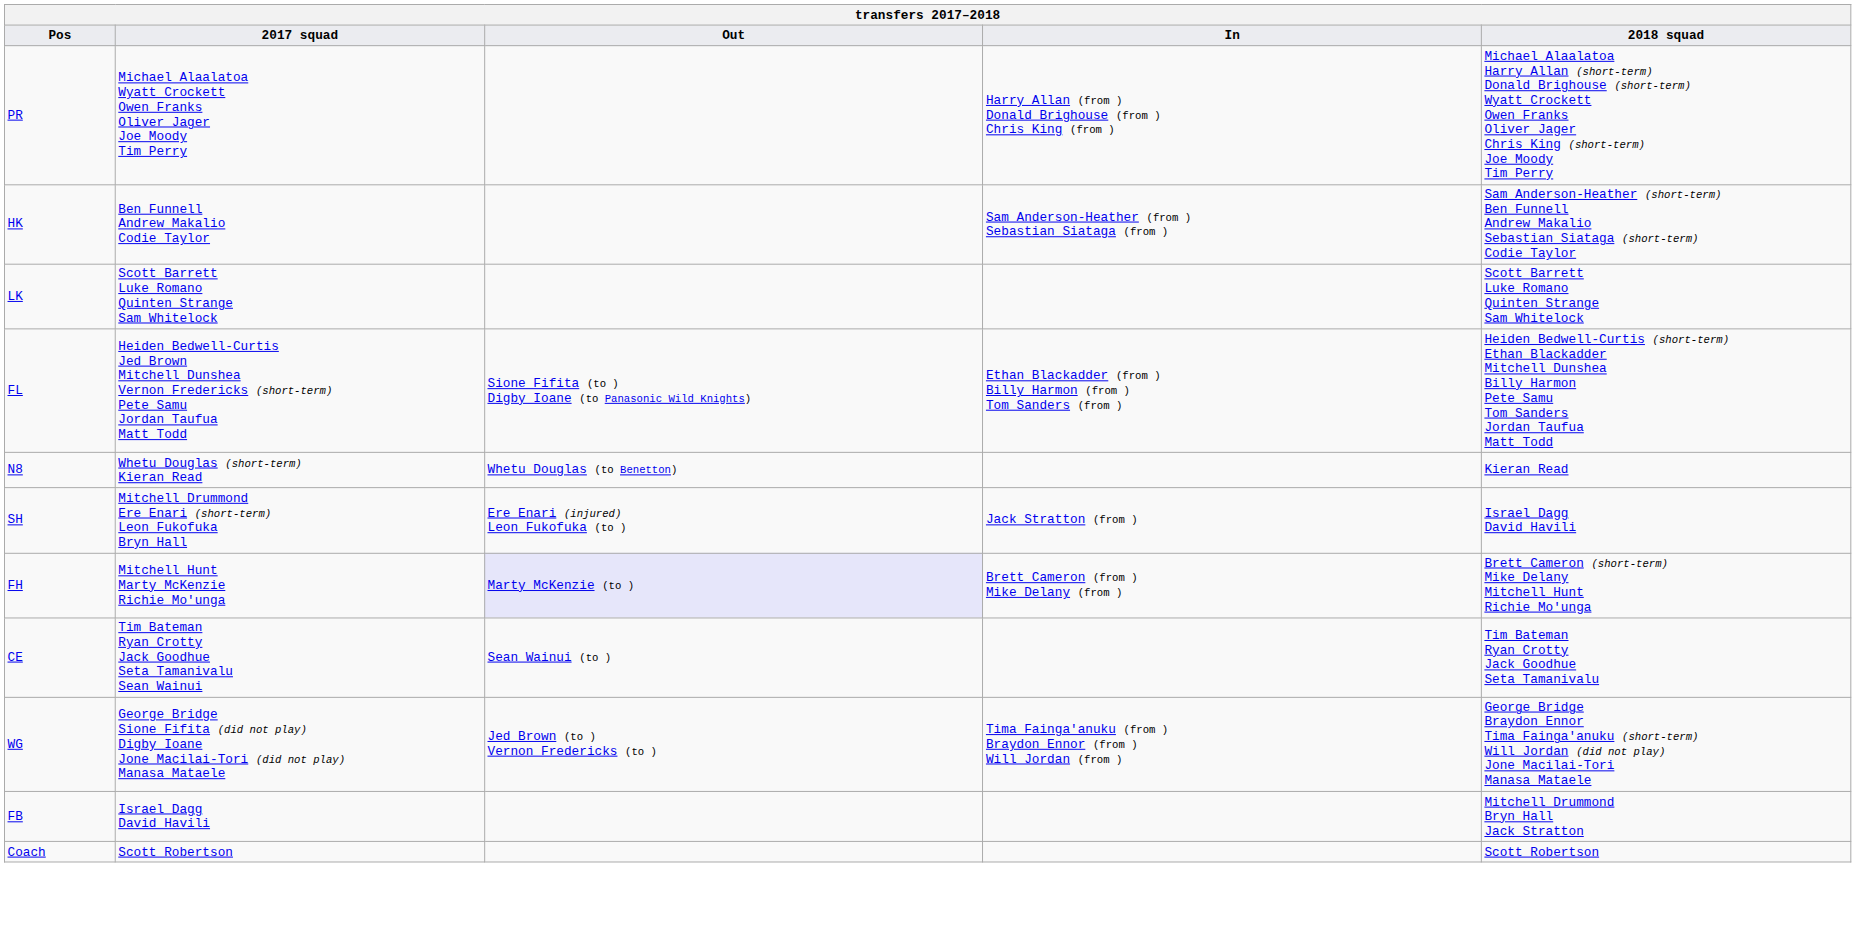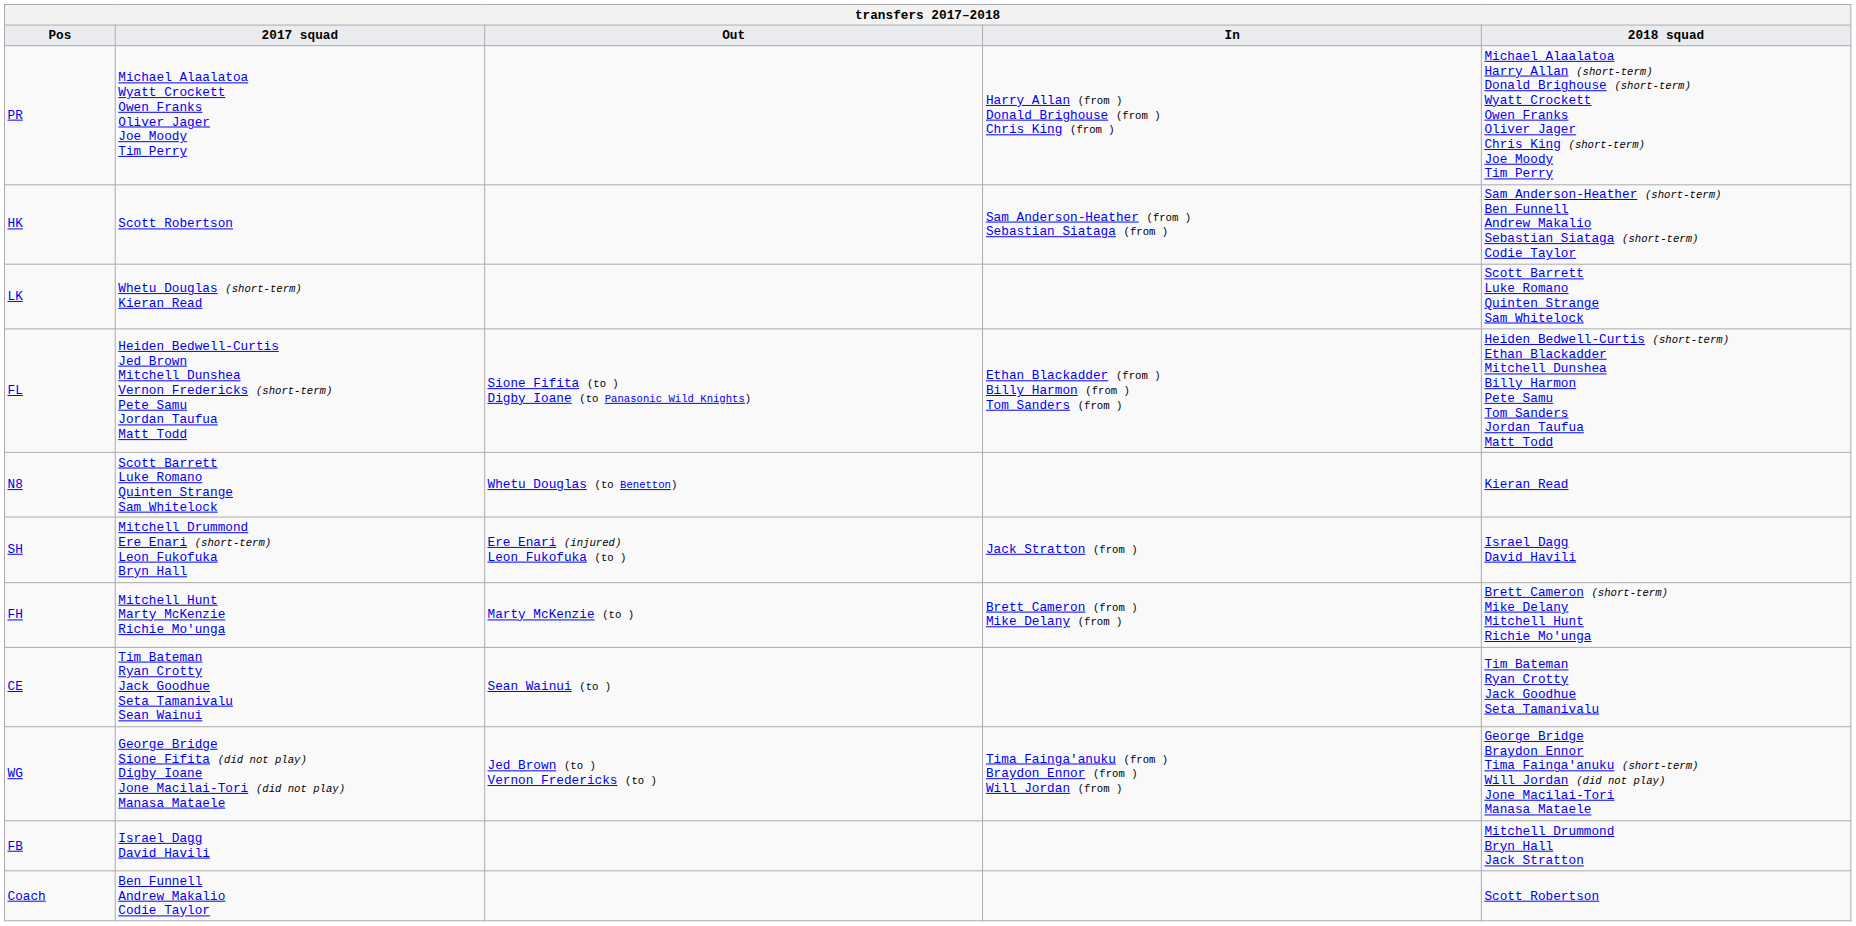HK | 2017 squad: Ben Funnell Andrew Makalio Codie Taylor -> Scott Robertson
LK | 2017 squad: Scott Barrett Luke Romano Quinten Strange Sam Whitelock -> Whetu Douglas (short-term) Kieran Read
N8 | 2017 squad: Whetu Douglas (short-term) Kieran Read -> Scott Barrett Luke Romano Quinten Strange Sam Whitelock
FH | Out: lavender background -> no background
Coach | 2017 squad: Scott Robertson -> Ben Funnell Andrew Makalio Codie Taylor
